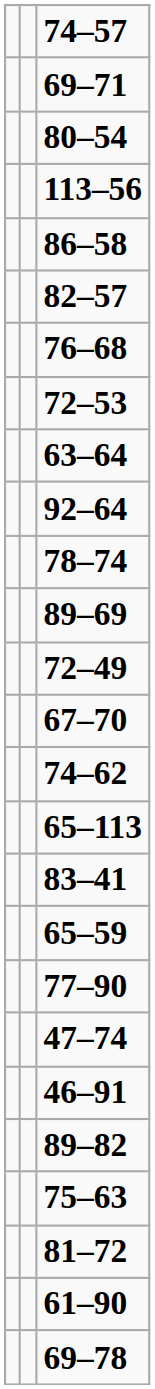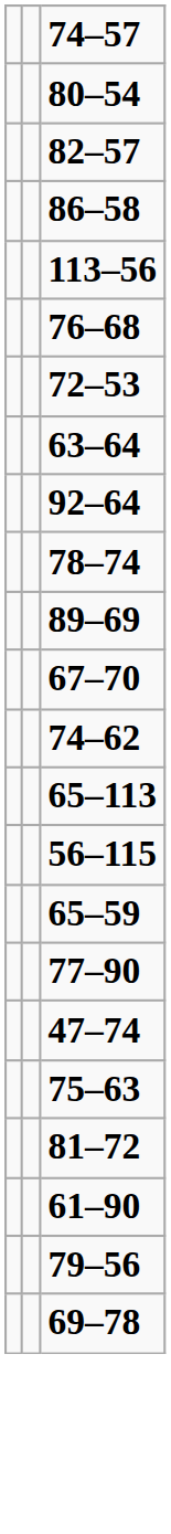- row: 69–71
rows swapped: 82–57 <-> 113–56
- row: 72–49
- row: 83–41
+ row: 56–115
- row: 46–91
- row: 89–82
+ row: 79–56
